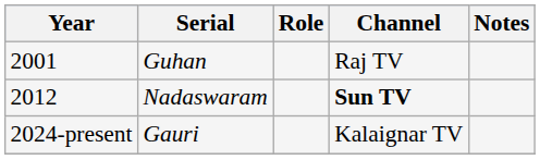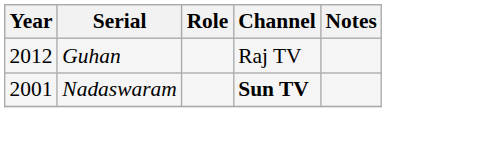Guhan | Year: 2001 -> 2012
Nadaswaram | Year: 2012 -> 2001
- row: 2024-present | Gauri | Kalaignar TV
